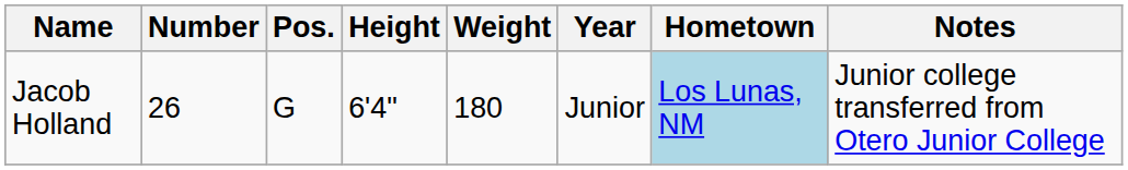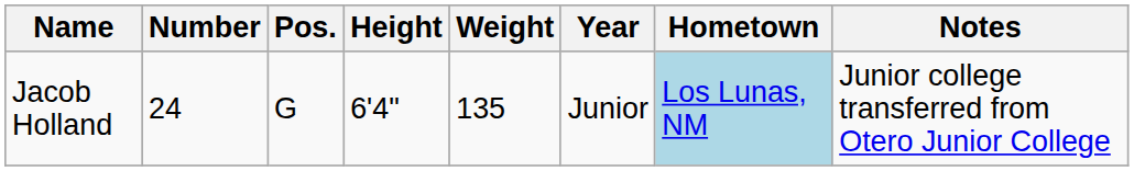Jacob Holland | Number: 26 -> 24
Jacob Holland | Weight: 180 -> 135
